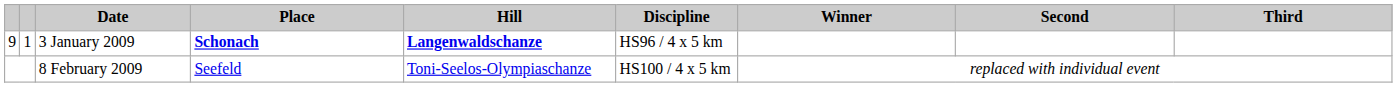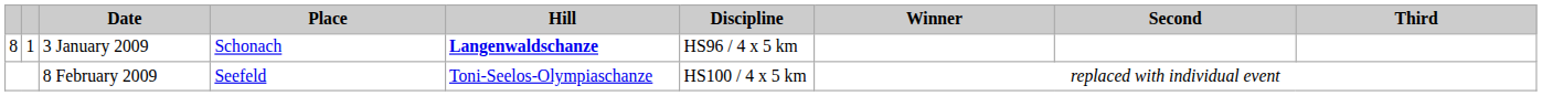3 January 2009 | column 1: 9 -> 8
3 January 2009 | Place: bold -> normal
